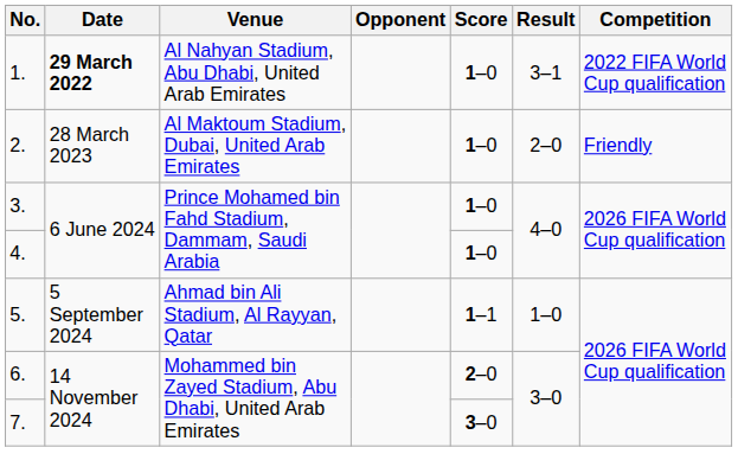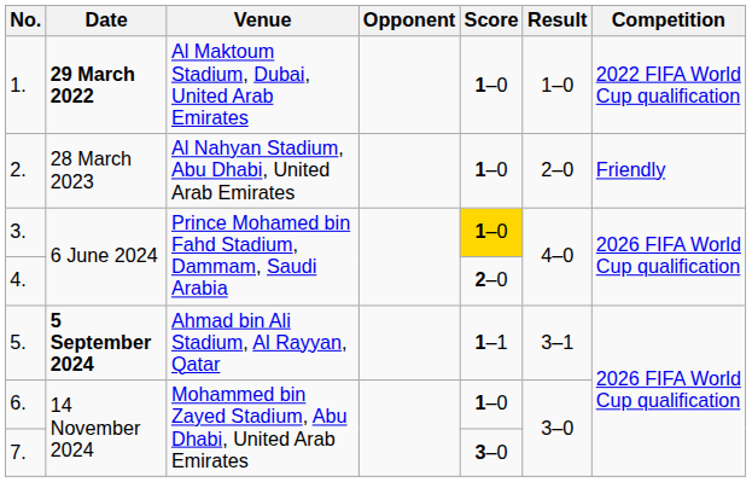1. | Venue: Al Nahyan Stadium, Abu Dhabi, United Arab Emirates -> Al Maktoum Stadium, Dubai, United Arab Emirates
1. | Result: 3–1 -> 1–0
2. | Venue: Al Maktoum Stadium, Dubai, United Arab Emirates -> Al Nahyan Stadium, Abu Dhabi, United Arab Emirates
3. | Score: no background -> gold background
4. | Score: 1–0 -> 2–0
5. | Date: normal -> bold
5. | Result: 1–0 -> 3–1
6. | Score: 2–0 -> 1–0
